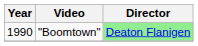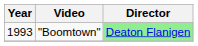"Boomtown" | Year: 1990 -> 1993
